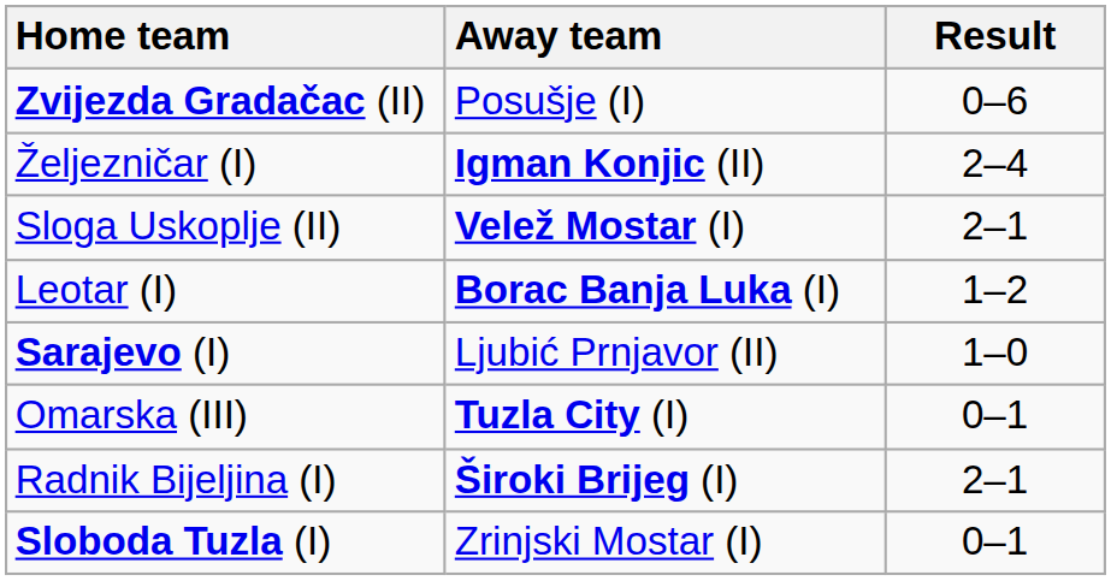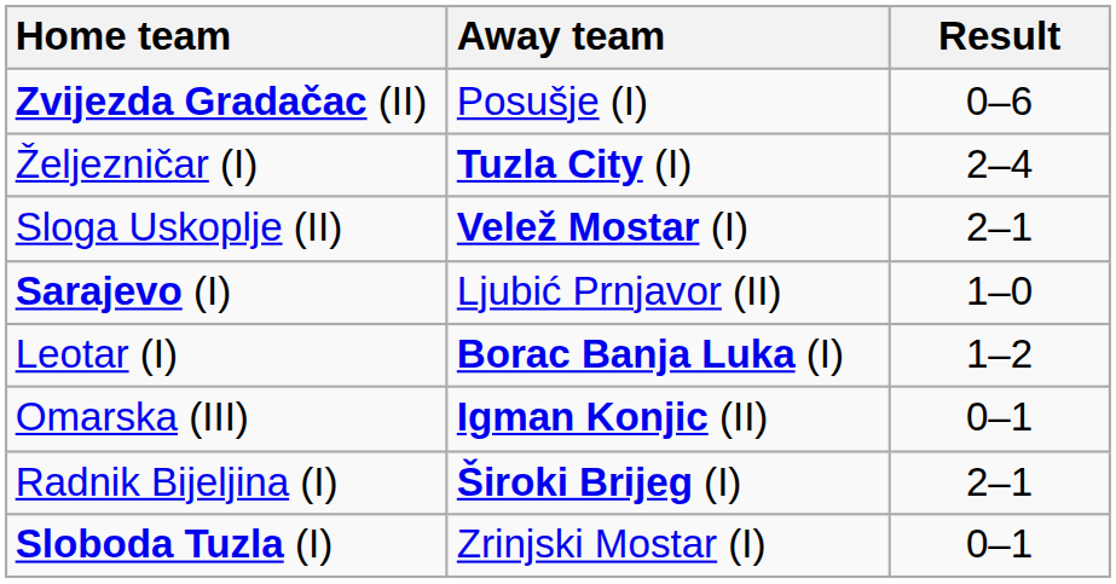Željezničar (I) | Away team: Igman Konjic (II) -> Tuzla City (I)
rows swapped: Sarajevo (I) <-> Leotar (I)
Omarska (III) | Away team: Tuzla City (I) -> Igman Konjic (II)
